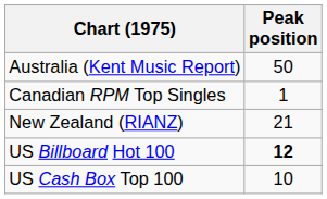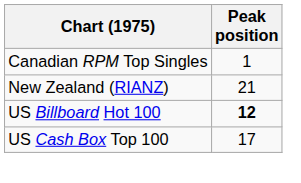- row: Australia (Kent Music Report) | 50
US Cash Box Top 100 | Peak position: 10 -> 17
